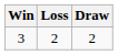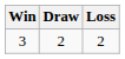columns swapped: Draw <-> Loss
